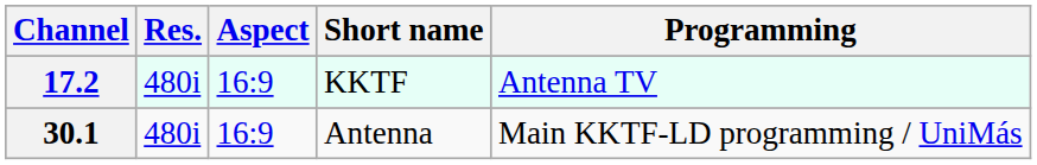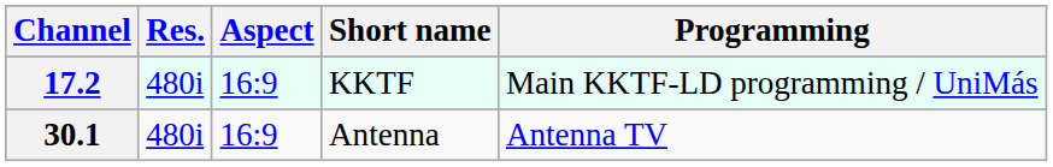17.2 | Programming: Antenna TV -> Main KKTF-LD programming / UniMás
30.1 | Programming: Main KKTF-LD programming / UniMás -> Antenna TV
